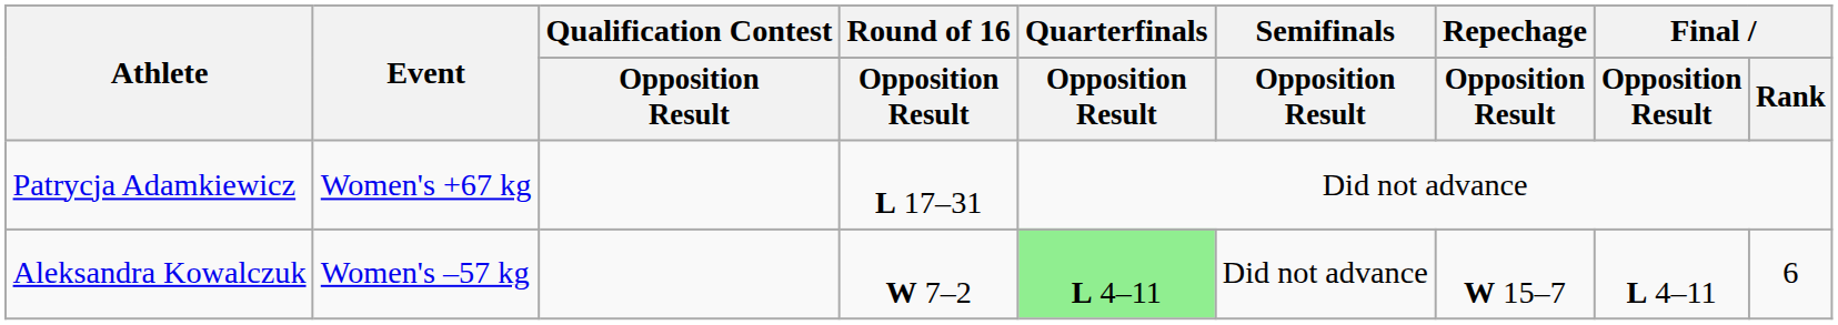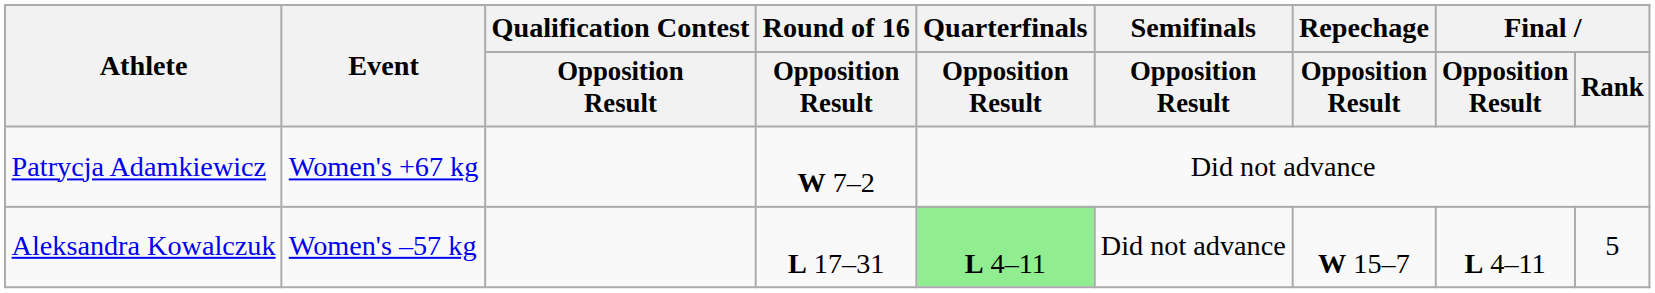Patrycja Adamkiewicz | Round of 16 / Opposition Result: L 17–31 -> W 7–2
Aleksandra Kowalczuk | Round of 16 / Opposition Result: W 7–2 -> L 17–31
Aleksandra Kowalczuk | Final / Rank: 6 -> 5
